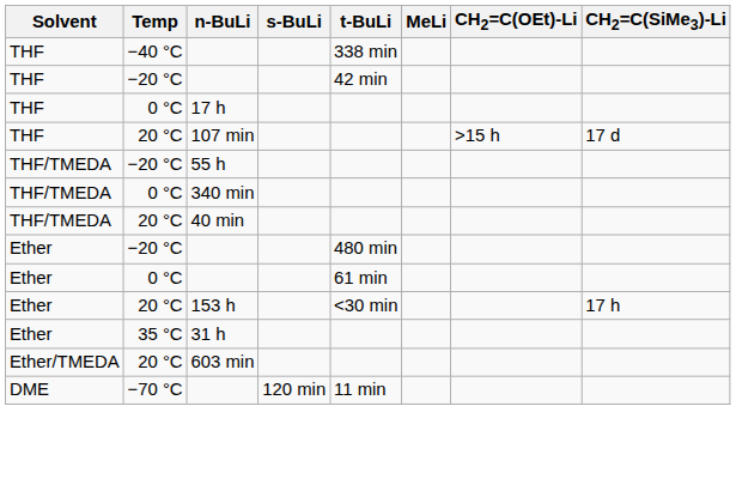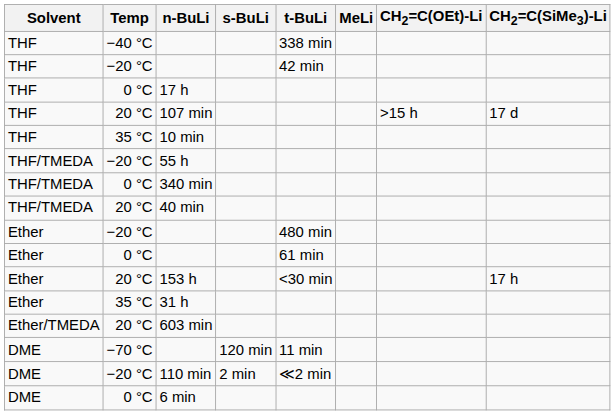+ row: THF | 35 °C | 10 min
+ row: DME | −20 °C | 110 min | 2 min | ≪2 min
+ row: DME | 0 °C | 6 min
